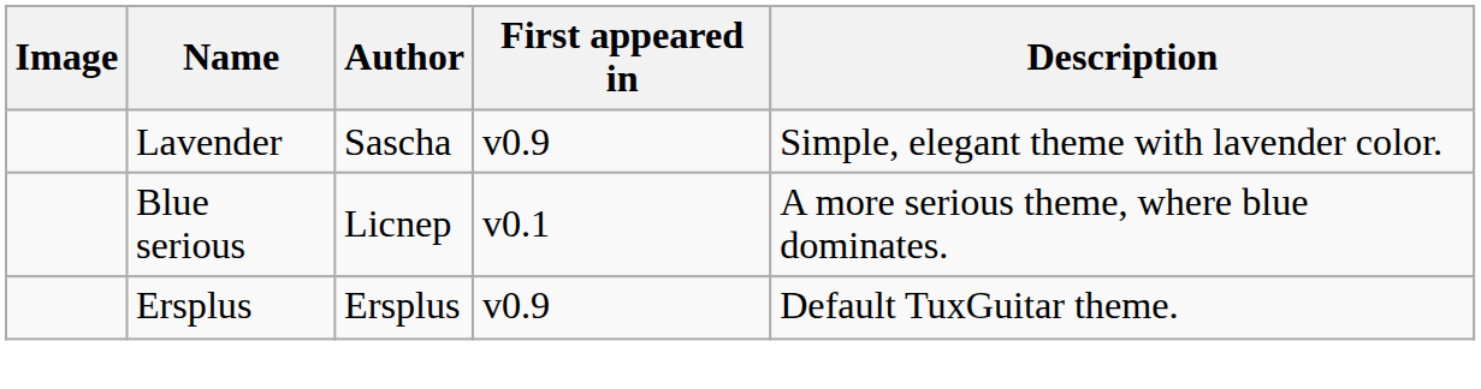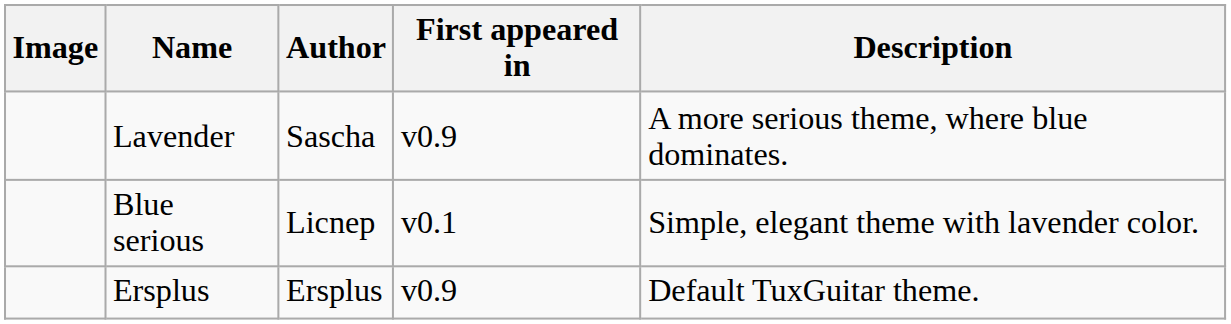Lavender | Description: Simple, elegant theme with lavender color. -> A more serious theme, where blue dominates.
Blue serious | Description: A more serious theme, where blue dominates. -> Simple, elegant theme with lavender color.
